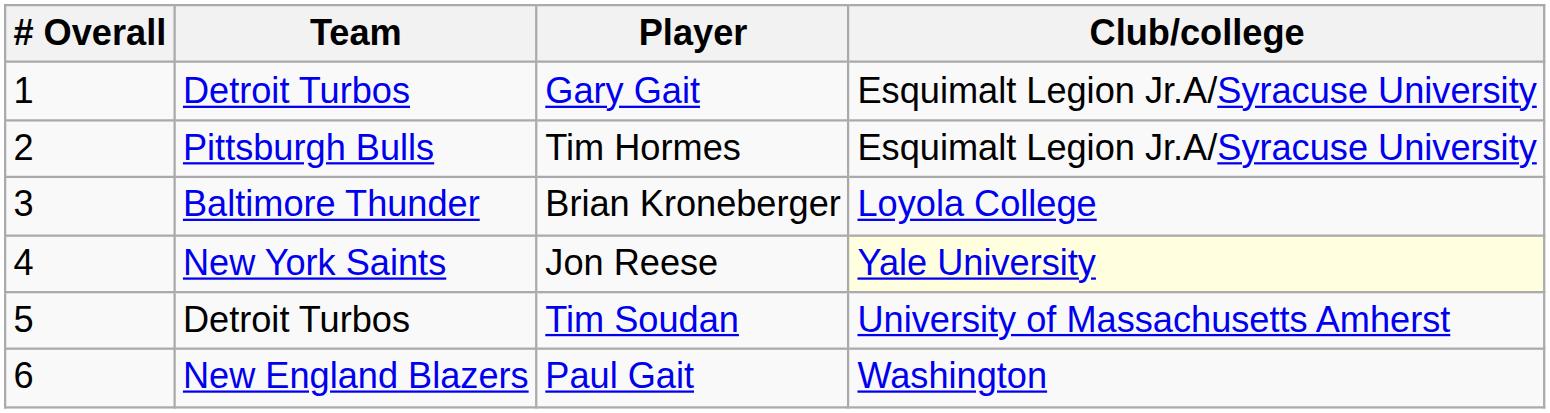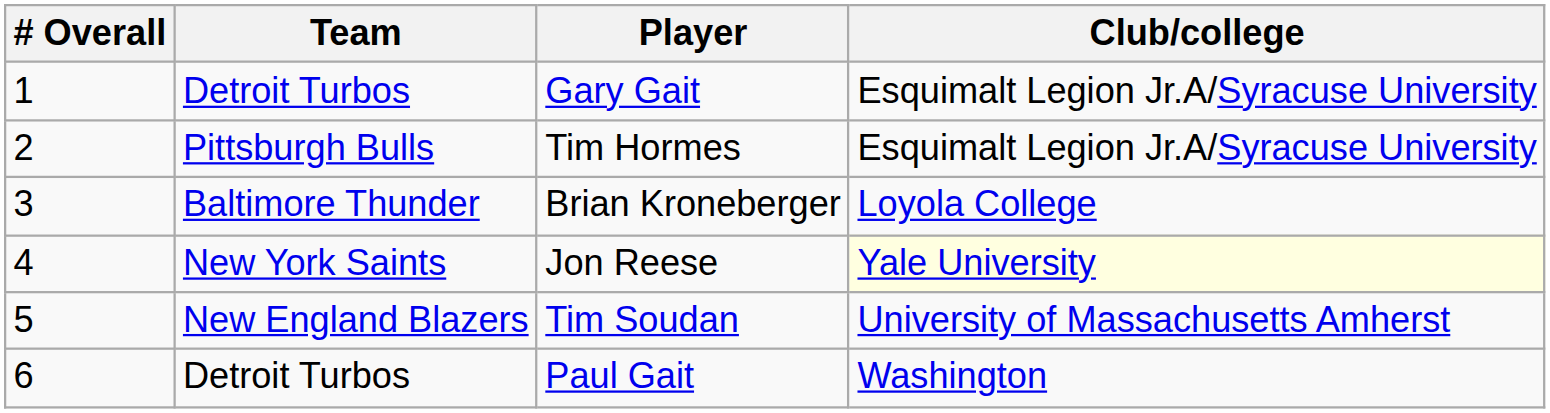Tim Soudan | Team: Detroit Turbos -> New England Blazers
Paul Gait | Team: New England Blazers -> Detroit Turbos
